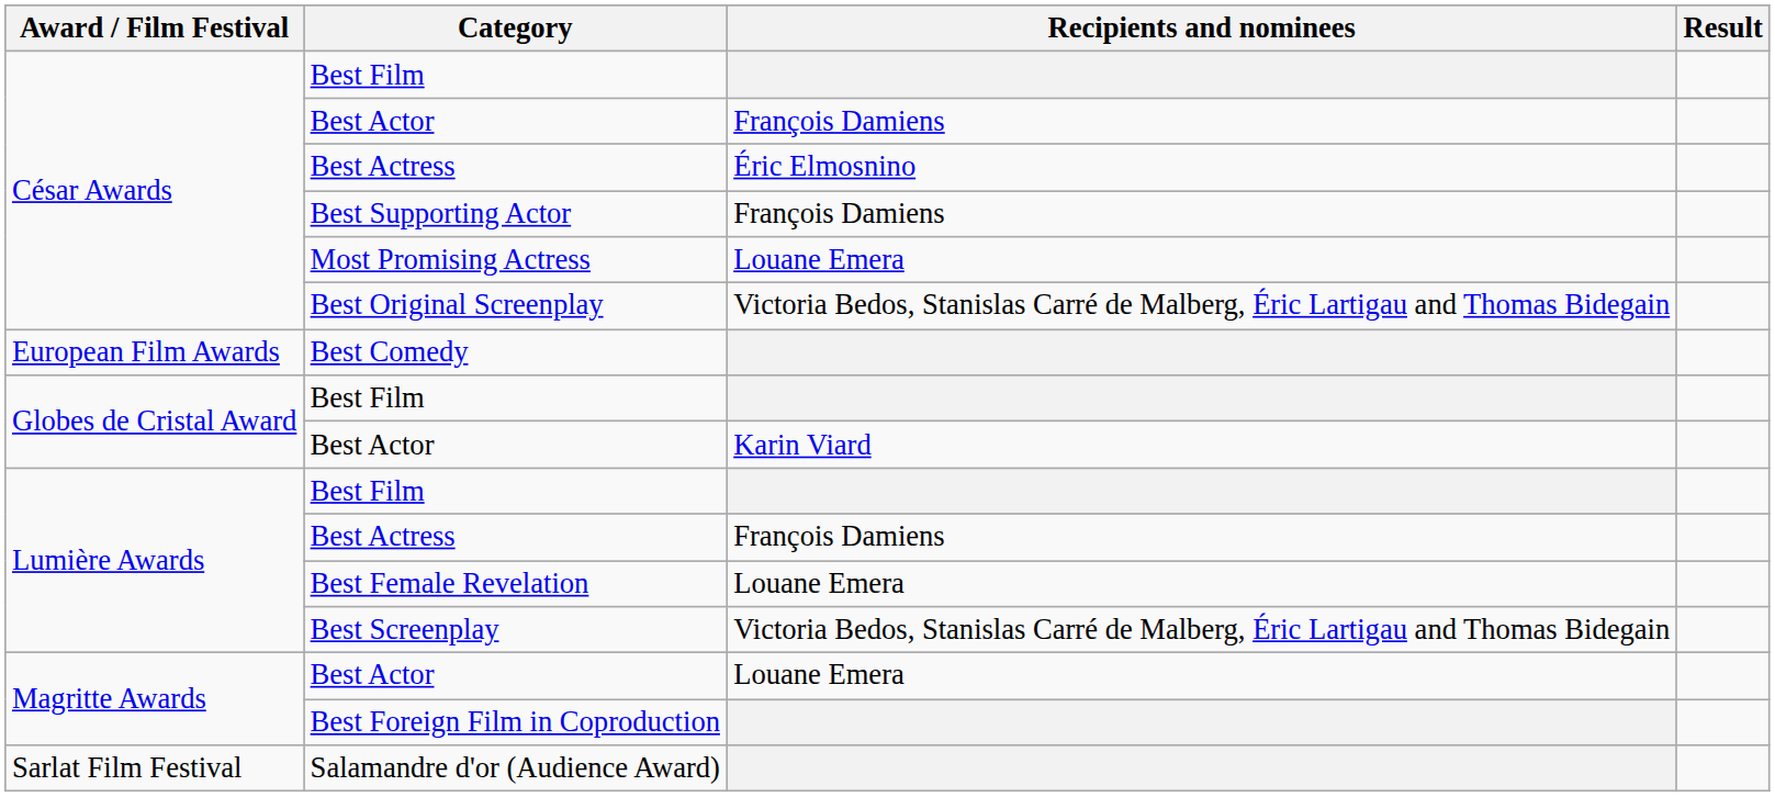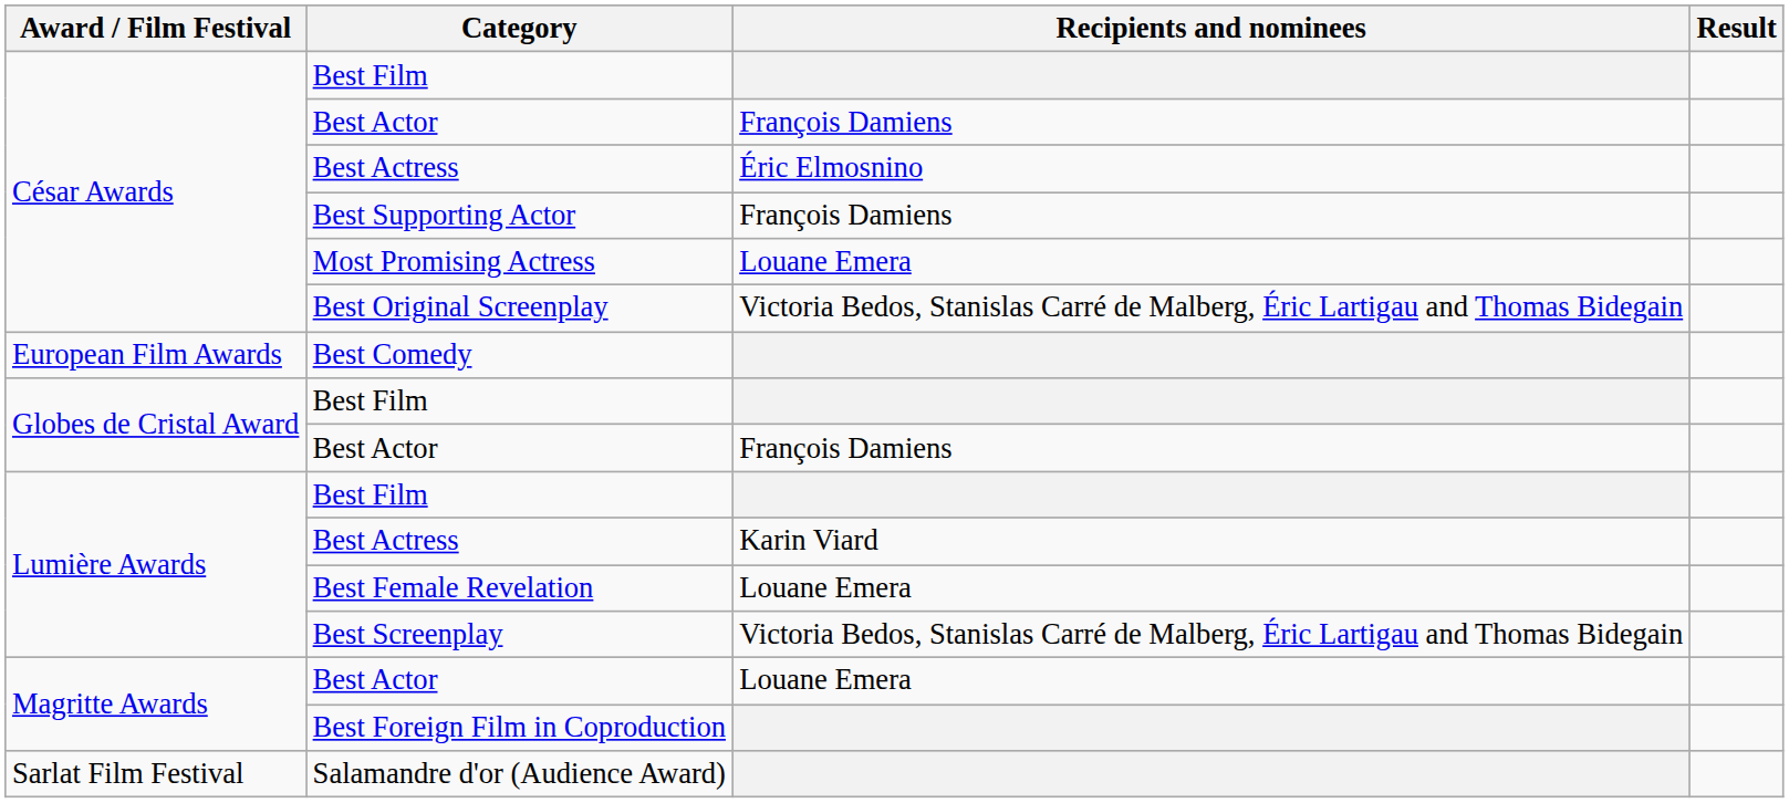Globes de Cristal Award / Best Actor | Recipients and nominees: Karin Viard -> François Damiens
Lumière Awards / Best Actress | Recipients and nominees: François Damiens -> Karin Viard
